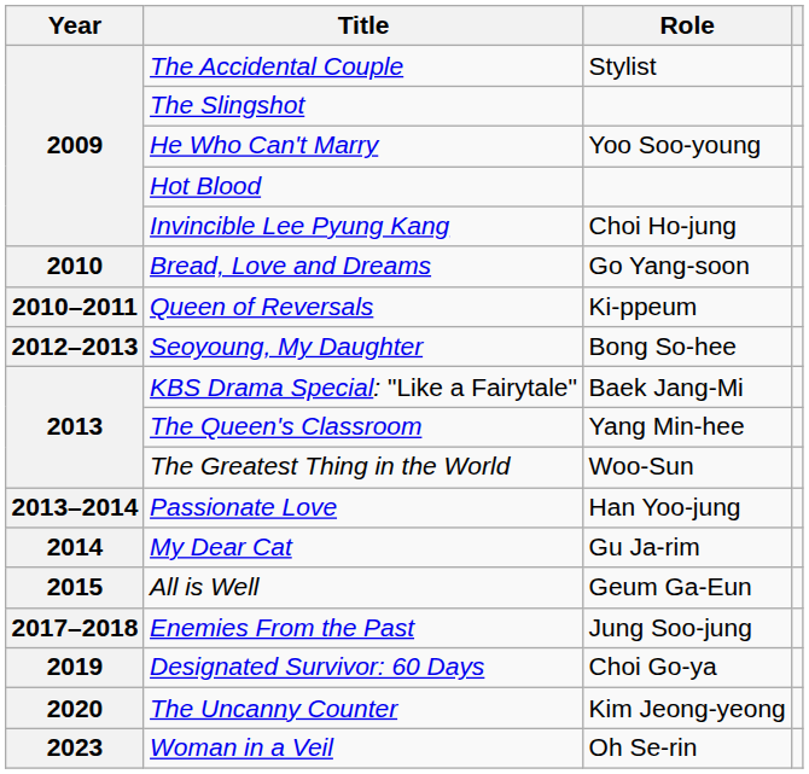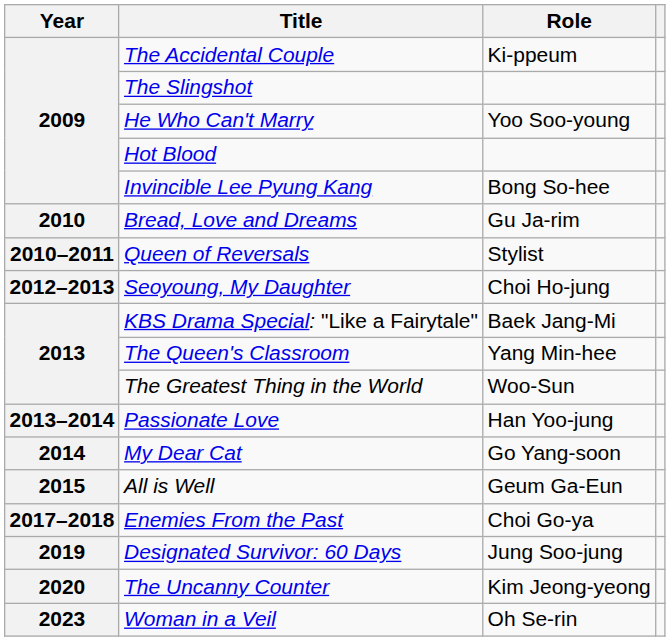The Accidental Couple | Role: Stylist -> Ki-ppeum
Invincible Lee Pyung Kang | Role: Choi Ho-jung -> Bong So-hee
Bread, Love and Dreams | Role: Go Yang-soon -> Gu Ja-rim
Queen of Reversals | Role: Ki-ppeum -> Stylist
Seoyoung, My Daughter | Role: Bong So-hee -> Choi Ho-jung
My Dear Cat | Role: Gu Ja-rim -> Go Yang-soon
Enemies From the Past | Role: Jung Soo-jung -> Choi Go-ya
Designated Survivor: 60 Days | Role: Choi Go-ya -> Jung Soo-jung
